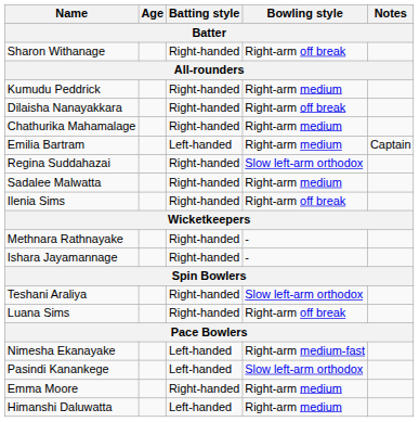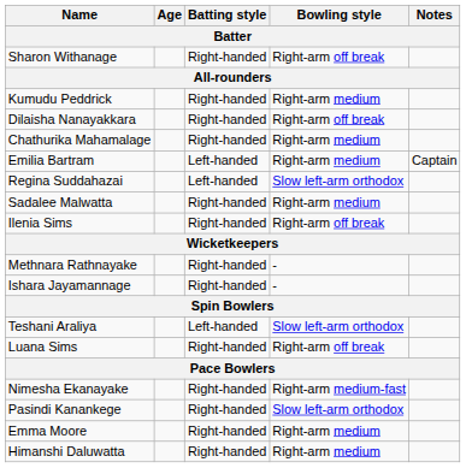Regina Suddahazai | Batting style: Right-handed -> Left-handed
Teshani Araliya | Batting style: Right-handed -> Left-handed
Nimesha Ekanayake | Batting style: Left-handed -> Right-handed
Pasindi Kanankege | Batting style: Left-handed -> Right-handed
Himanshi Daluwatta | Batting style: Left-handed -> Right-handed
